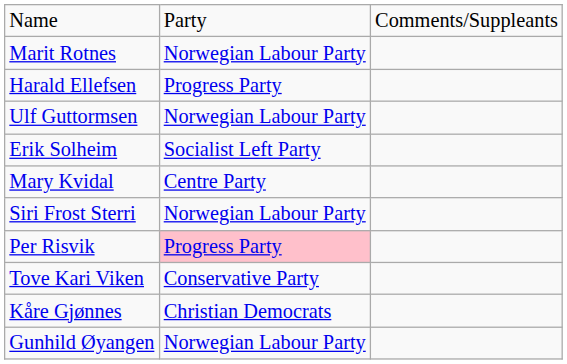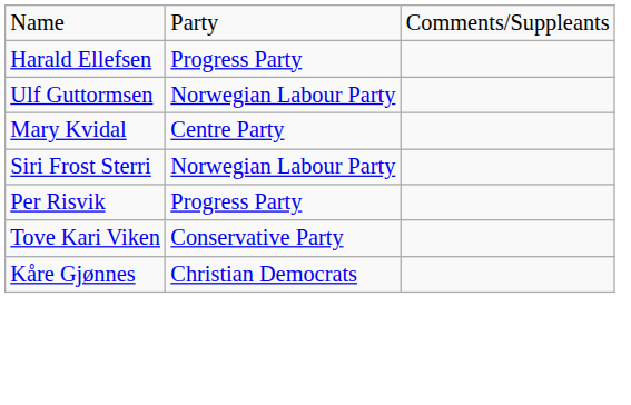- row: Marit Rotnes | Norwegian Labour Party
- row: Erik Solheim | Socialist Left Party
Per Risvik | column 2: pink background -> no background
- row: Gunhild Øyangen | Norwegian Labour Party
